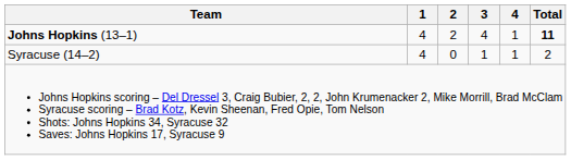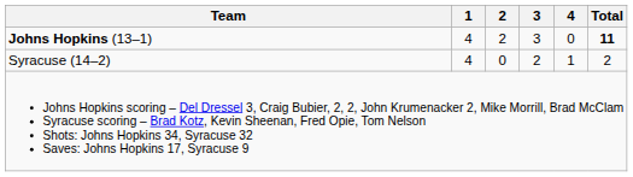Johns Hopkins (13–1) | 3: 4 -> 3
Johns Hopkins (13–1) | 4: 1 -> 0
Syracuse (14–2) | 3: 1 -> 2
